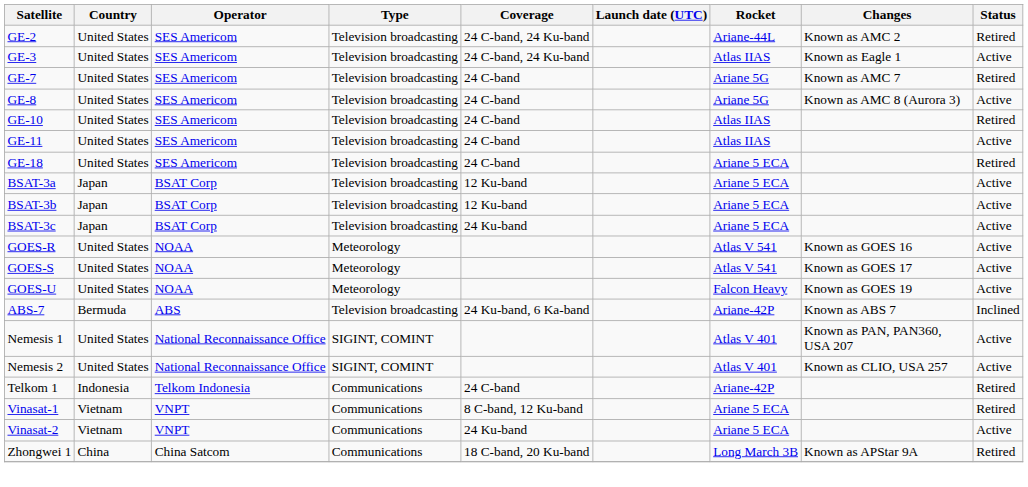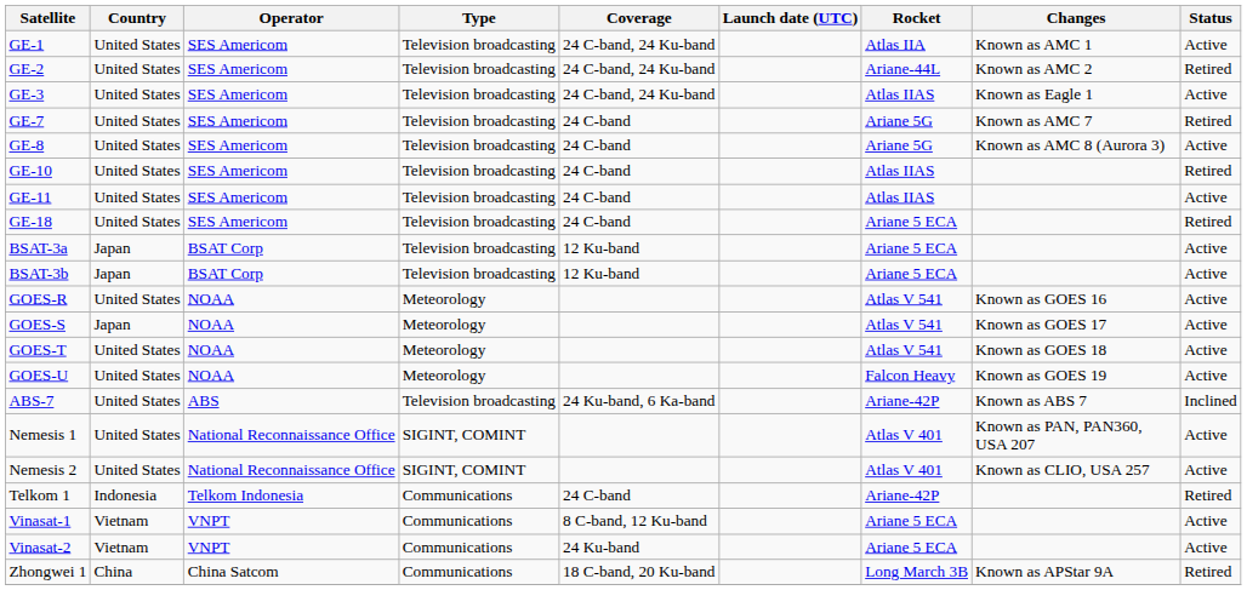+ row: GE-1 | United States | SES Americom | Television broadcasting | 24 C-band, 24 Ku-band | Atlas IIA | Known as AMC 1 | Active
- row: BSAT-3c | Japan | BSAT Corp | Television broadcasting | 24 Ku-band | Ariane 5 ECA | Active
GOES-S | Country: United States -> Japan
+ row: GOES-T | United States | NOAA | Meteorology | Atlas V 541 | Known as GOES 18 | Active
ABS-7 | Country: Bermuda -> United States
Vinasat-1 | Status: Retired -> Active
